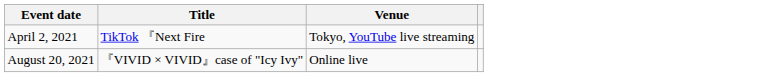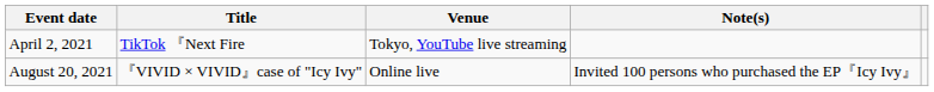+ column: Note(s) | Invited 100 persons who purchased the EP『Icy Ivy』
